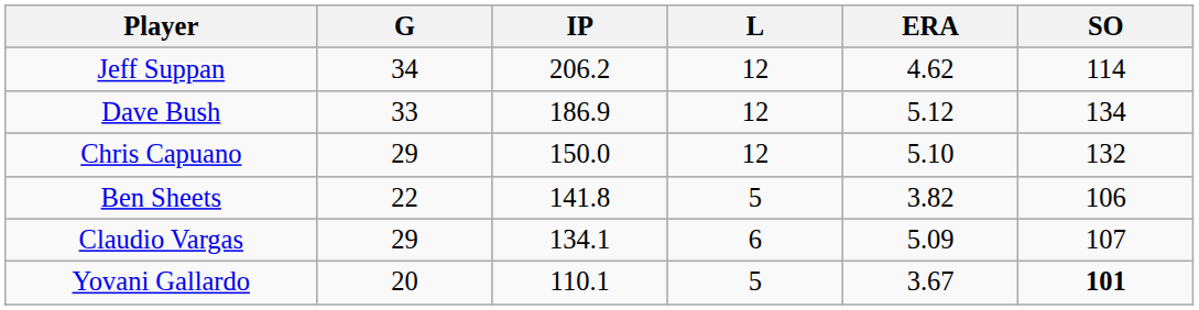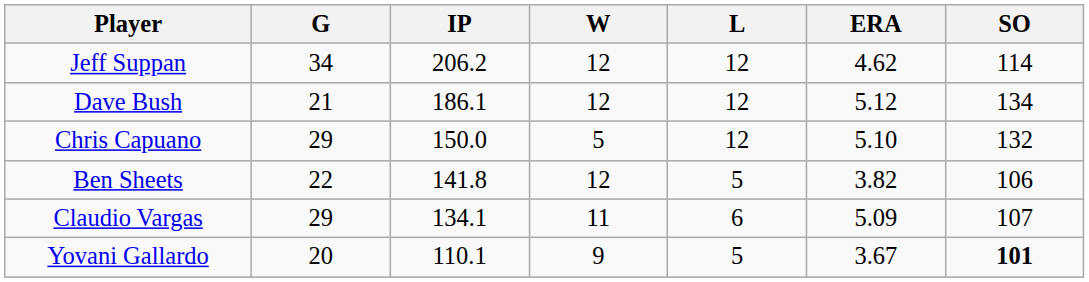+ column: W | 12 | 12 | 5 | 12 | 11 | 9
Dave Bush | G: 33 -> 21
Dave Bush | IP: 186.9 -> 186.1
